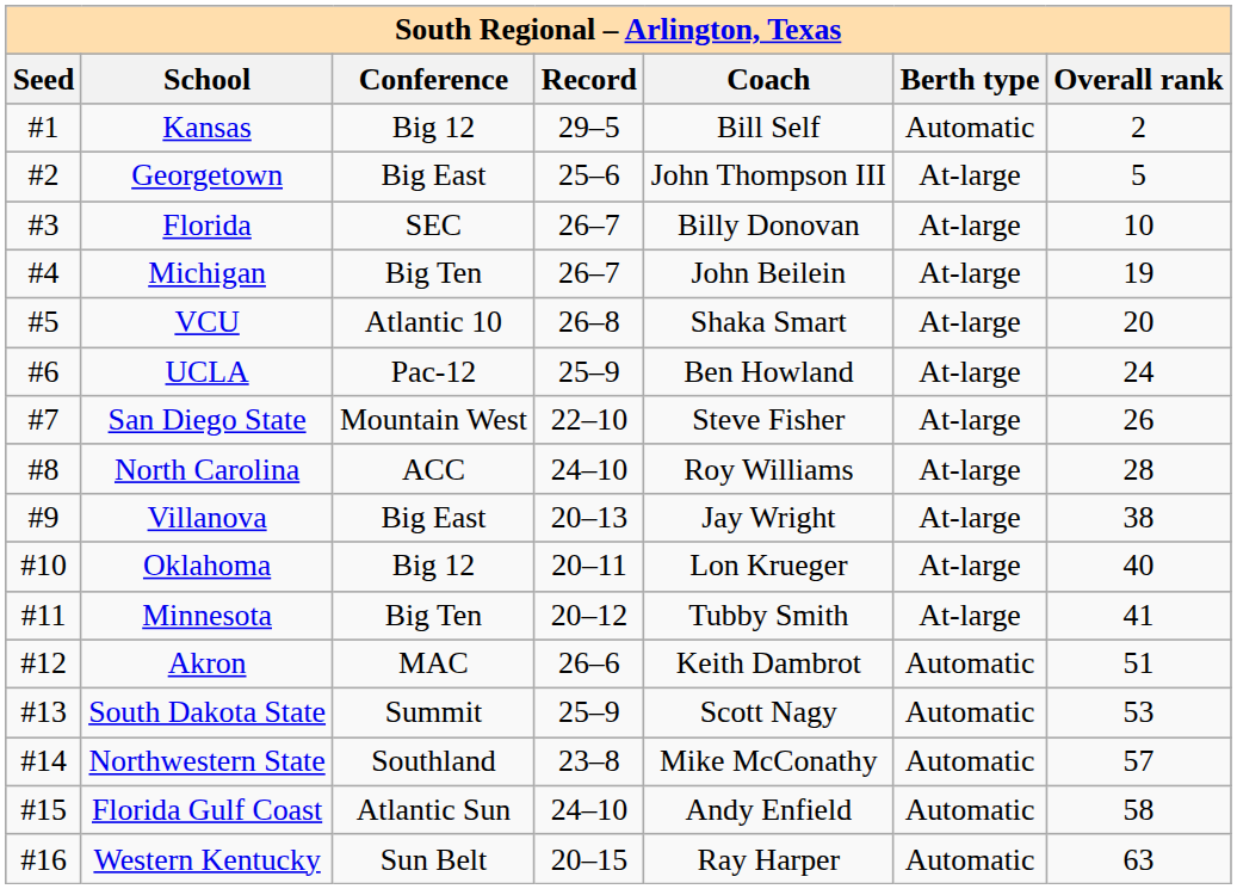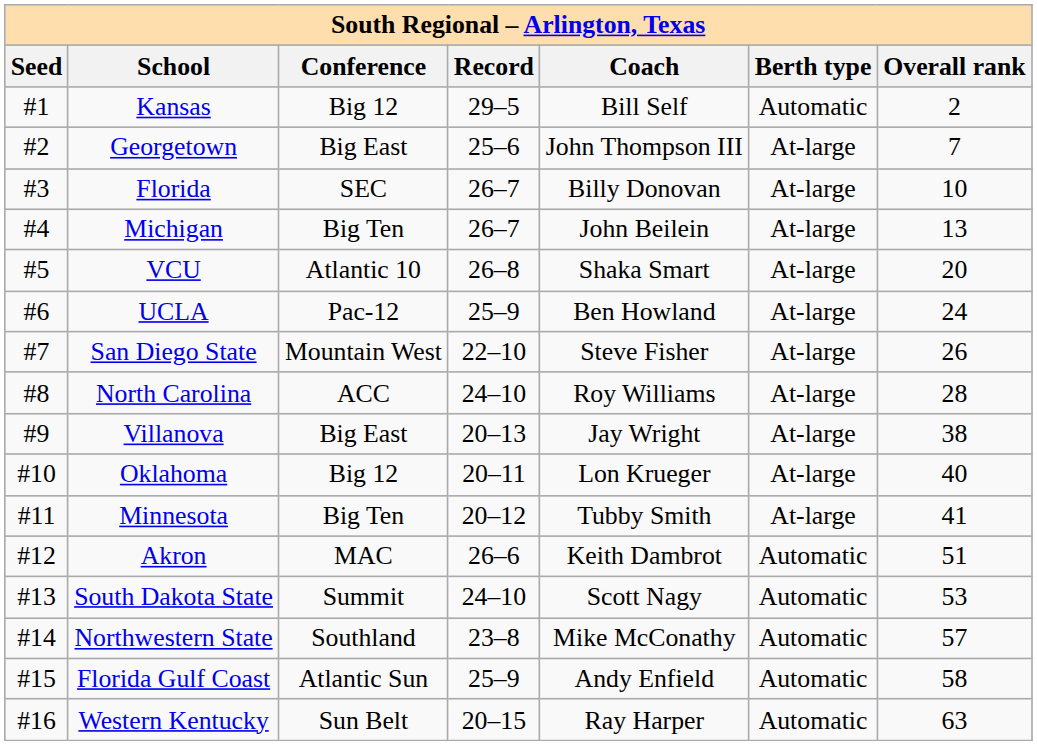Georgetown | Overall rank: 5 -> 7
Michigan | Overall rank: 19 -> 13
South Dakota State | Record: 25–9 -> 24–10
Florida Gulf Coast | Record: 24–10 -> 25–9
